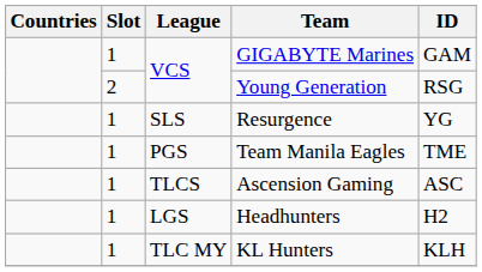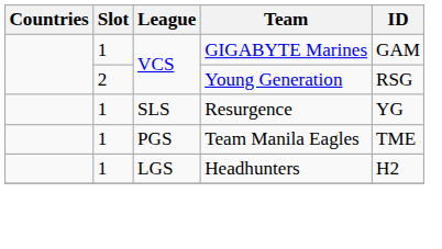- row: 1 | TLCS | Ascension Gaming | ASC
- row: 1 | TLC MY | KL Hunters | KLH
